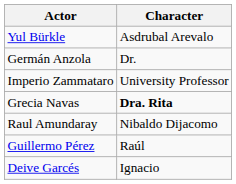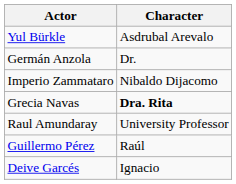Imperio Zammataro | Character: University Professor -> Nibaldo Dijacomo
Raul Amundaray | Character: Nibaldo Dijacomo -> University Professor
